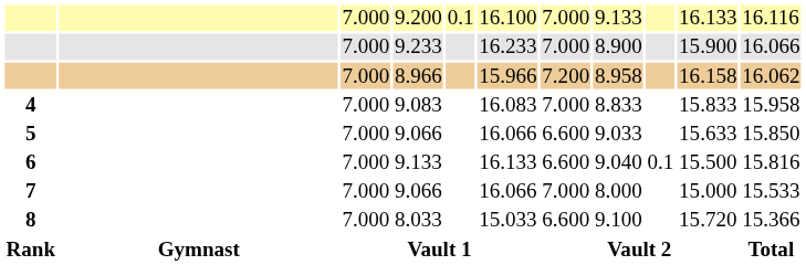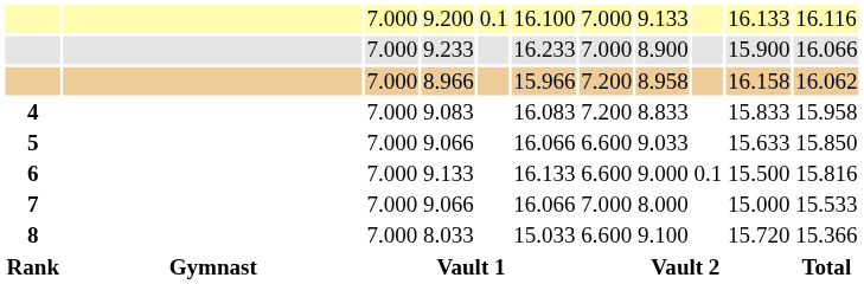4 | column 7: 7.000 -> 7.200
6 | column 8: 9.040 -> 9.000
